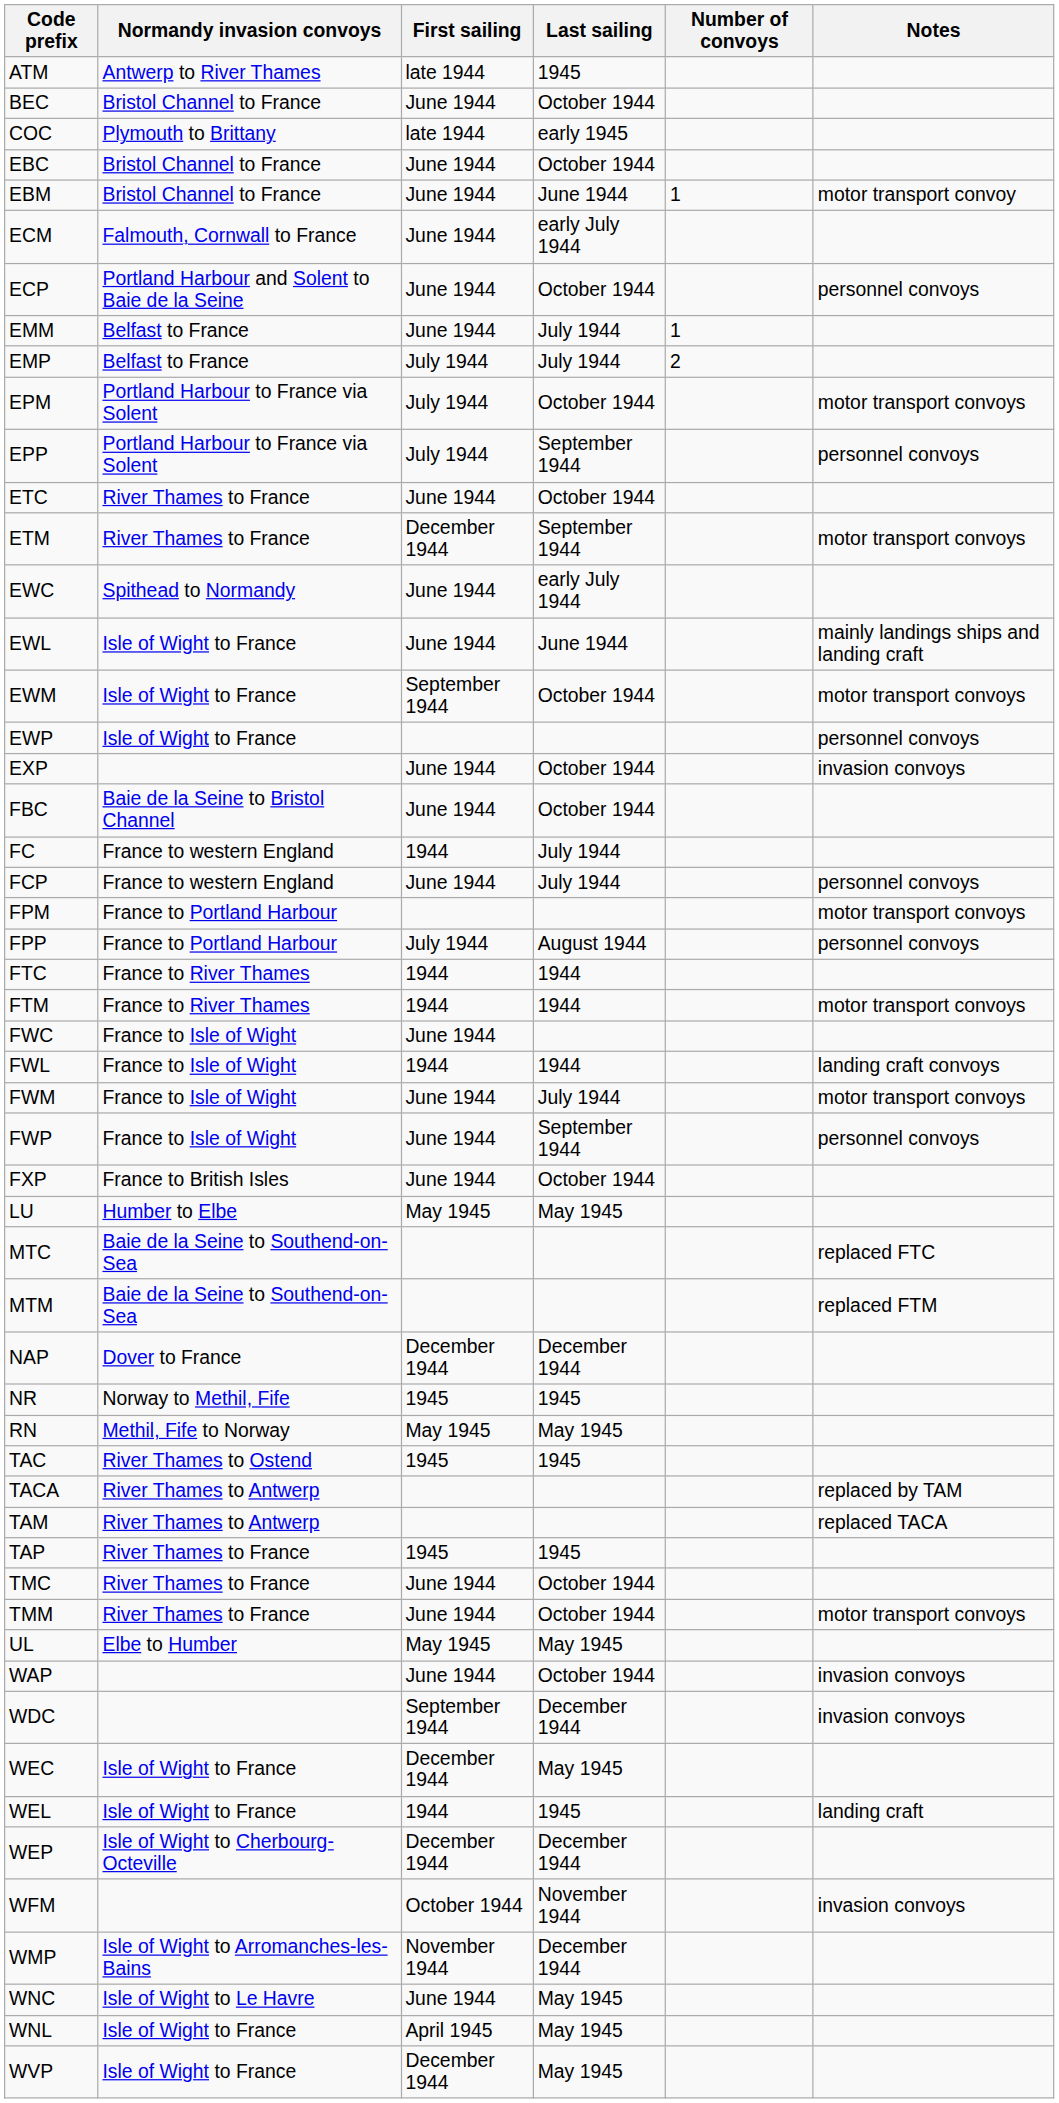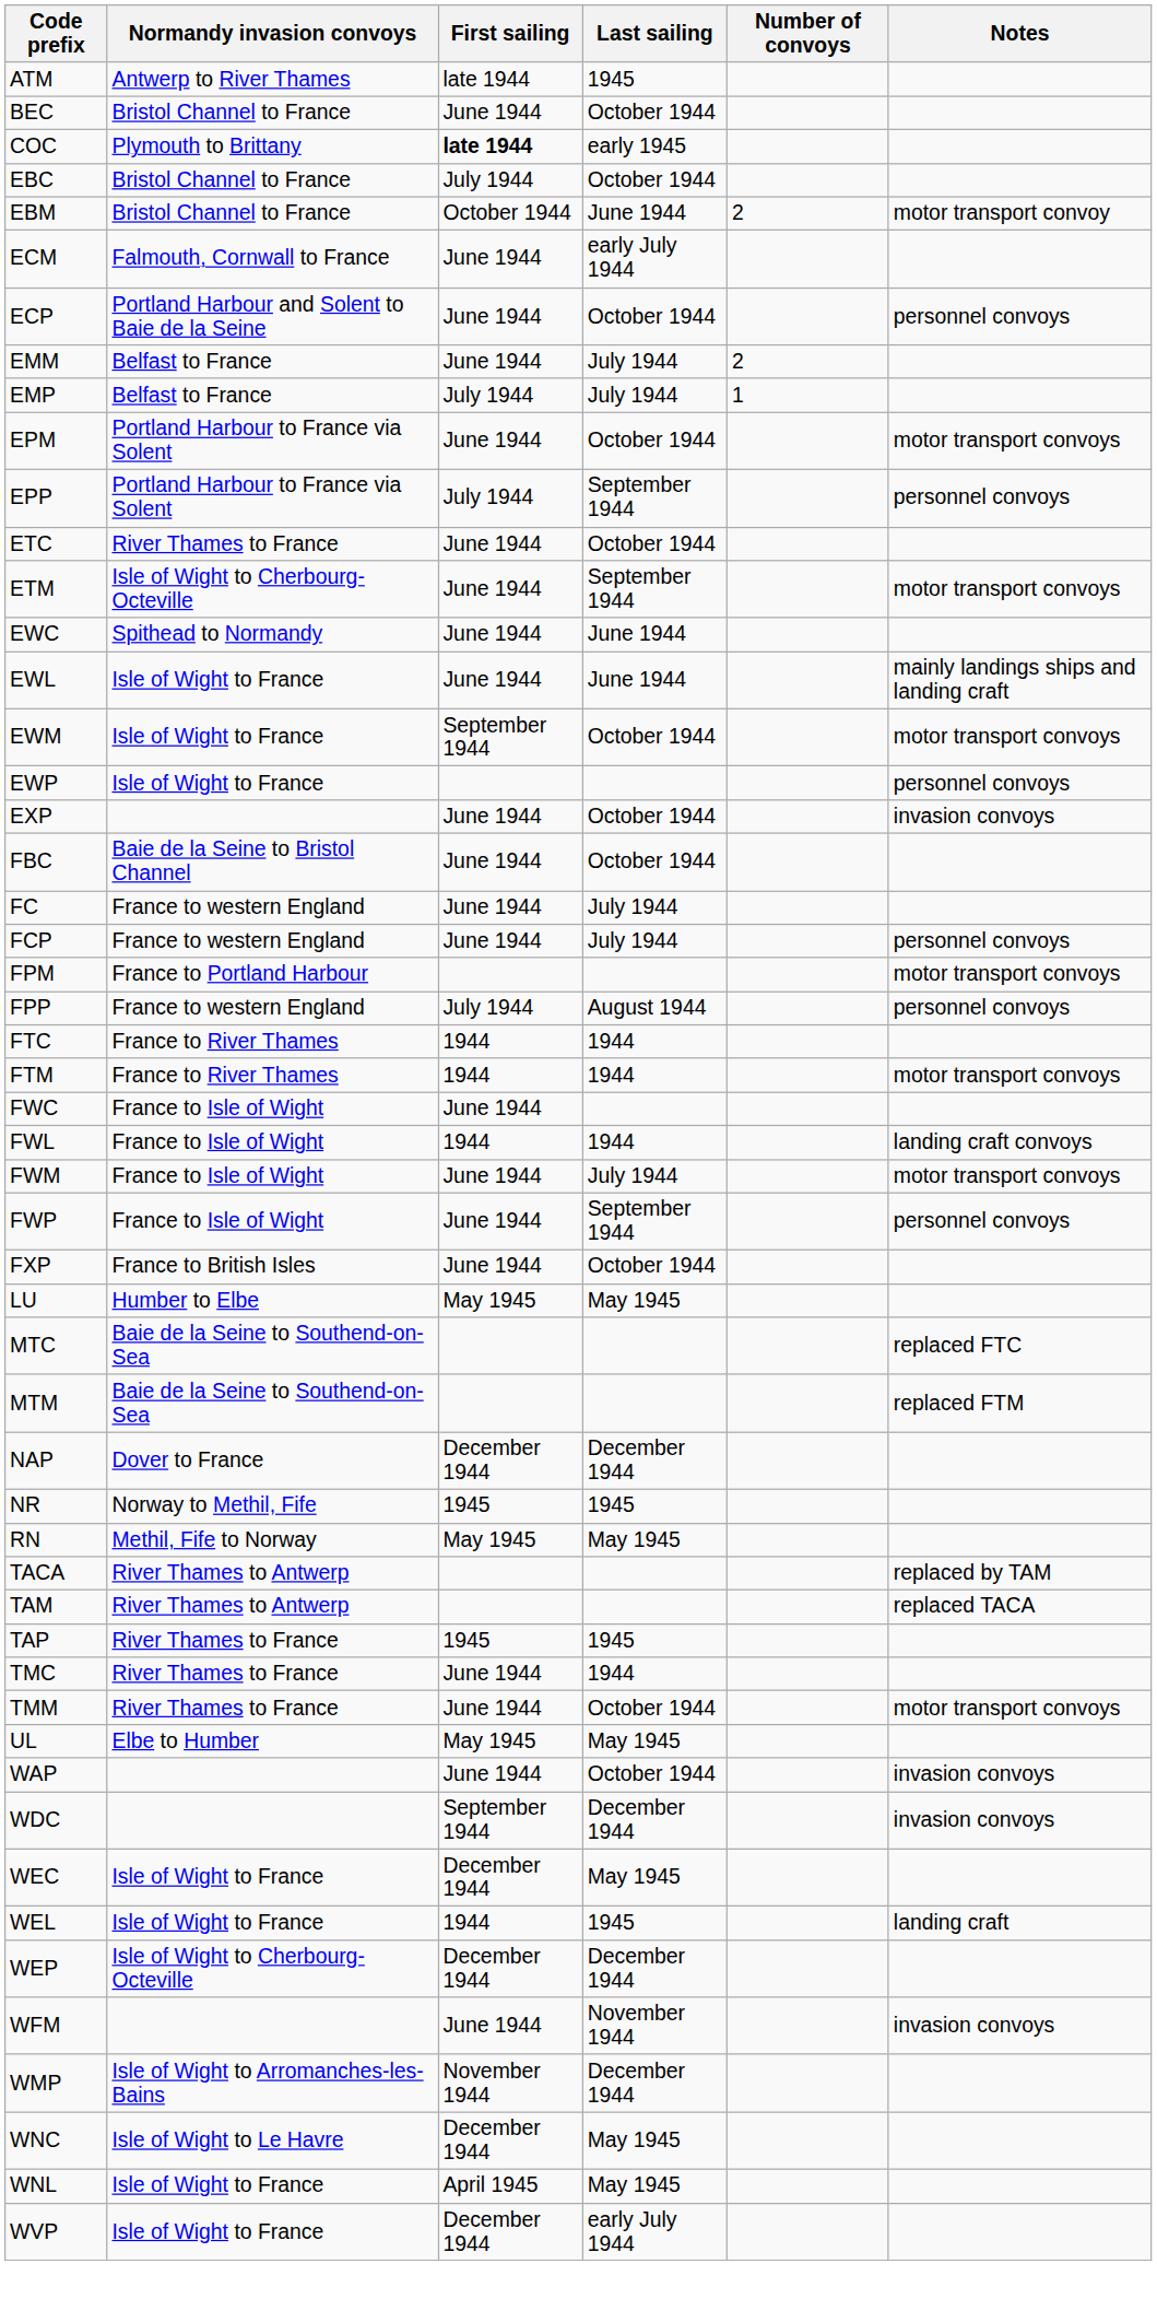COC | First sailing: normal -> bold
EBC | First sailing: June 1944 -> July 1944
EBM | First sailing: June 1944 -> October 1944
EBM | Number of convoys: 1 -> 2
EMM | Number of convoys: 1 -> 2
EMP | Number of convoys: 2 -> 1
EPM | First sailing: July 1944 -> June 1944
ETM | Normandy invasion convoys: River Thames to France -> Isle of Wight to Cherbourg-Octeville
ETM | First sailing: December 1944 -> June 1944
EWC | Last sailing: early July 1944 -> June 1944
FC | First sailing: 1944 -> June 1944
FPP | Normandy invasion convoys: France to Portland Harbour -> France to western England
- row: TAC | River Thames to Ostend | 1945 | 1945
TMC | Last sailing: October 1944 -> 1944
WFM | First sailing: October 1944 -> June 1944
WNC | First sailing: June 1944 -> December 1944
WVP | Last sailing: May 1945 -> early July 1944
